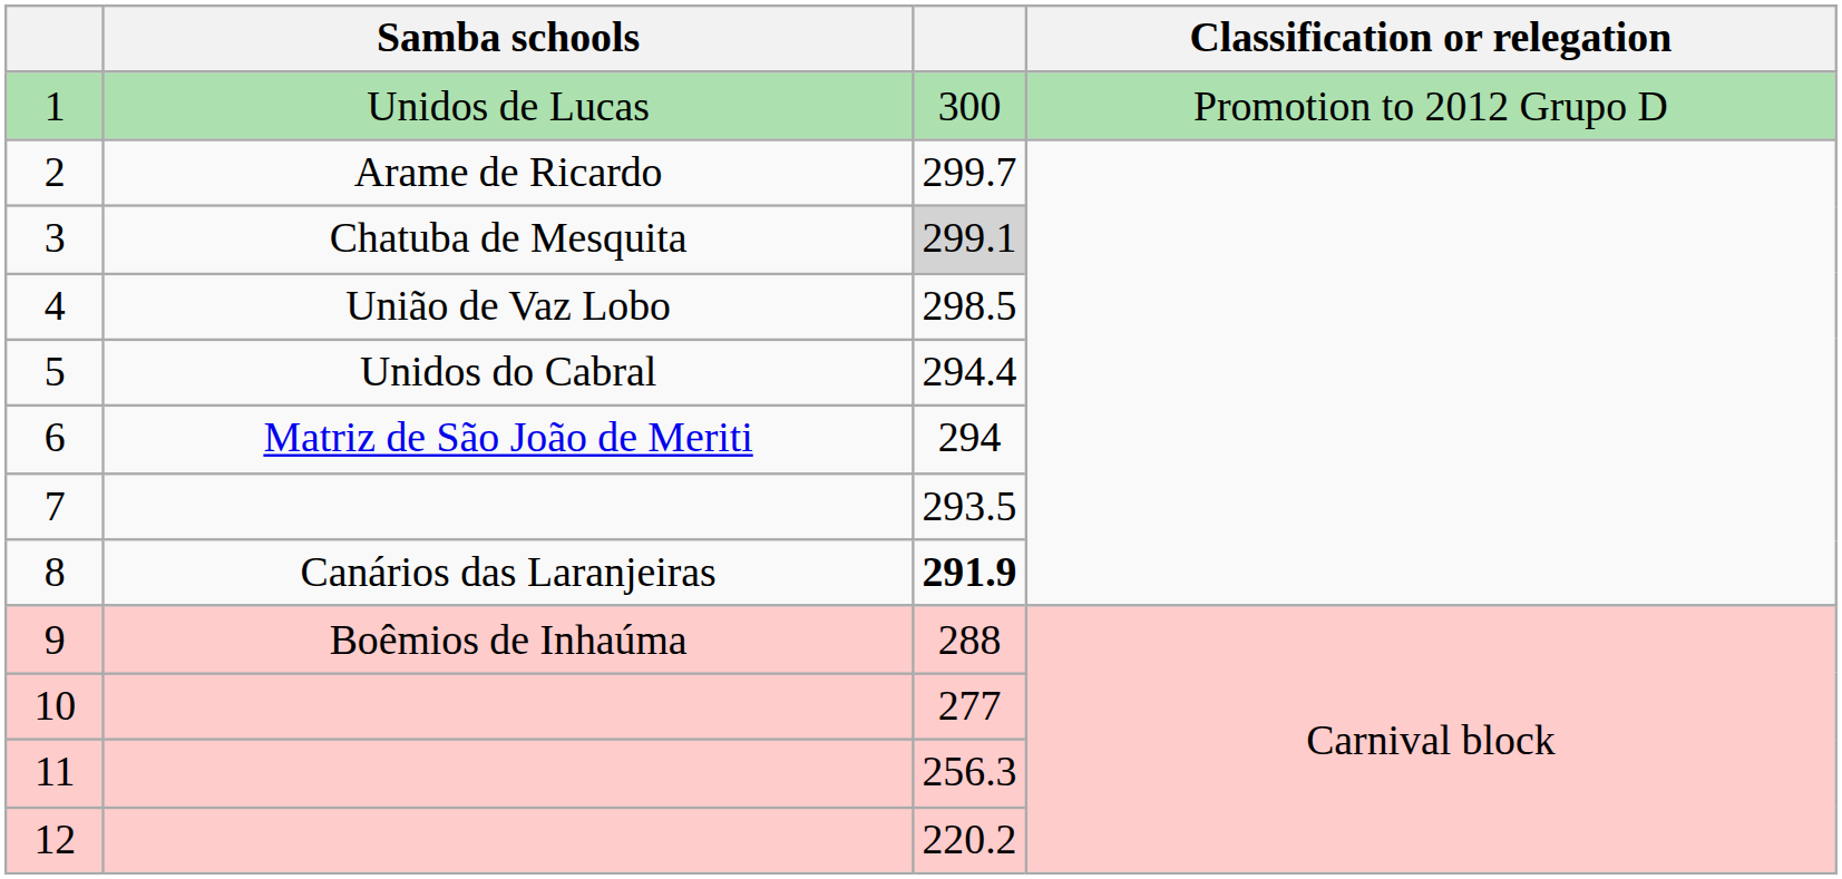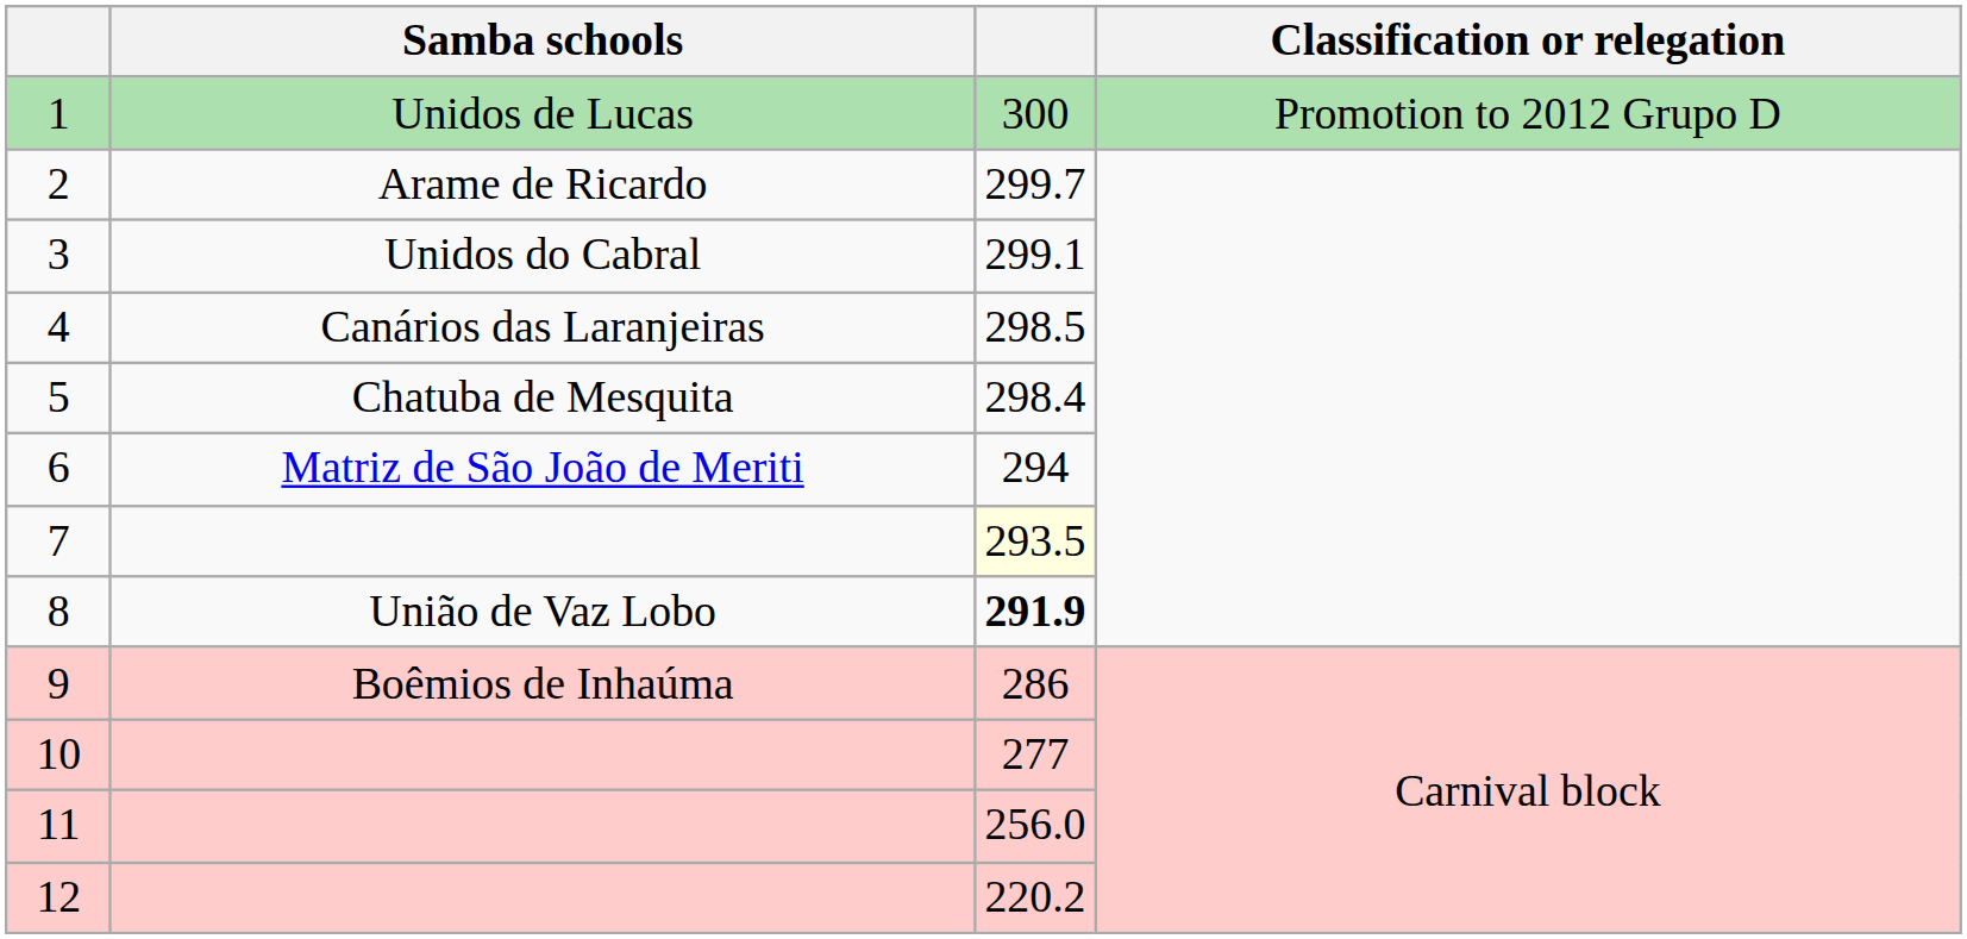3 | Samba schools: Chatuba de Mesquita -> Unidos do Cabral
3 | column 3: lightgrey background -> no background
4 | Samba schools: União de Vaz Lobo -> Canários das Laranjeiras
5 | Samba schools: Unidos do Cabral -> Chatuba de Mesquita
5 | column 3: 294.4 -> 298.4
7 | column 3: no background -> lightyellow background
8 | Samba schools: Canários das Laranjeiras -> União de Vaz Lobo
9 | column 3: 288 -> 286
11 | column 3: 256.3 -> 256.0
